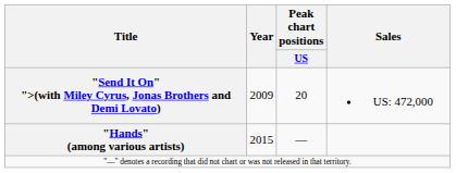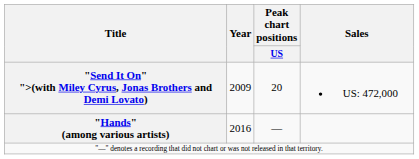"Hands" (among various artists) | Year: 2015 -> 2016
